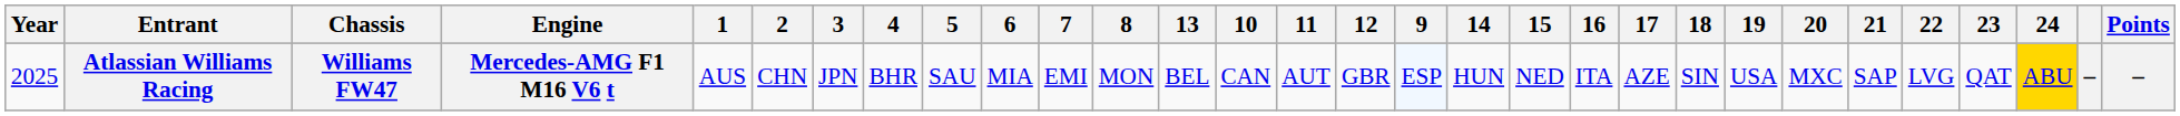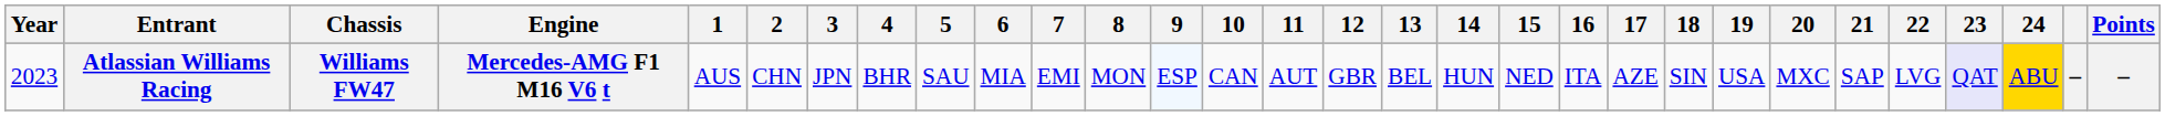columns swapped: 9 <-> 13
Atlassian Williams Racing | Year: 2025 -> 2023
Atlassian Williams Racing | 23: no background -> lavender background
